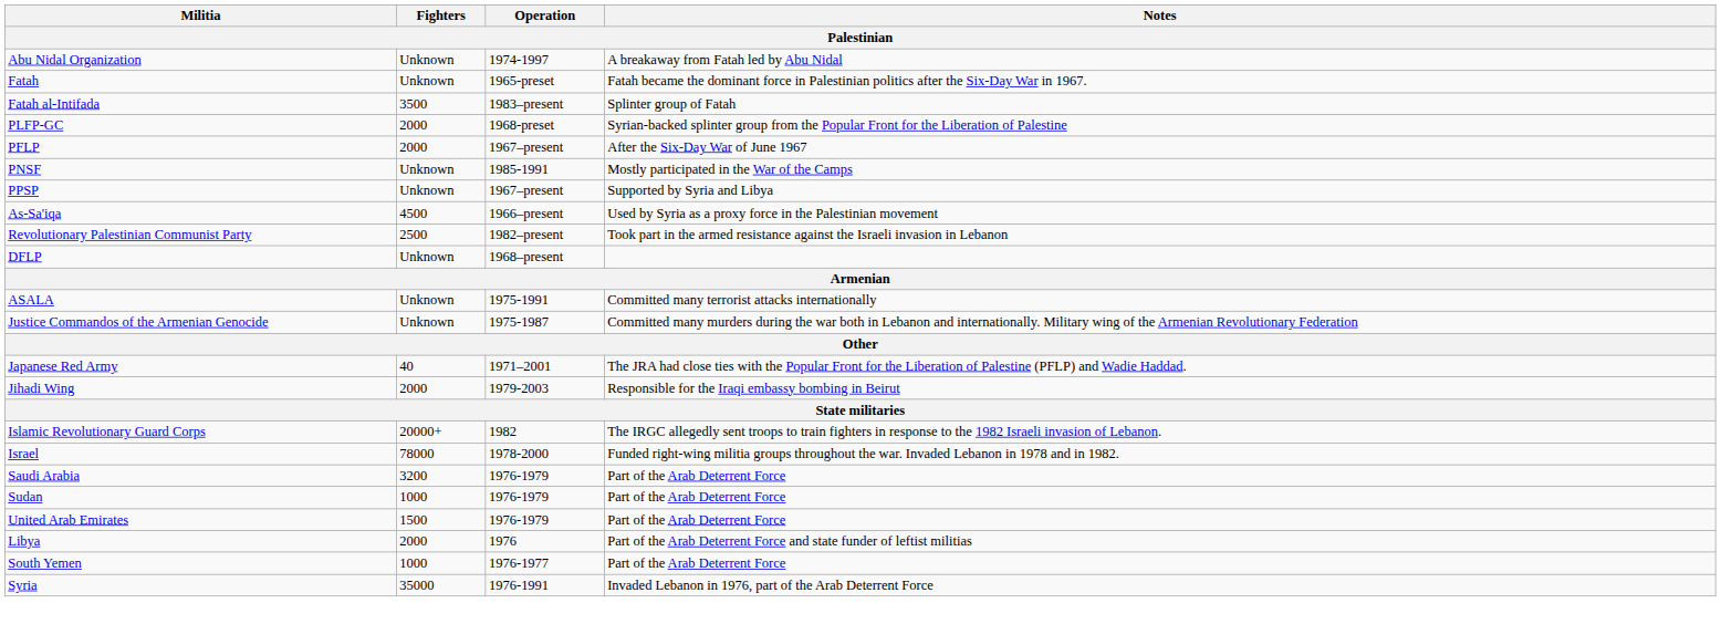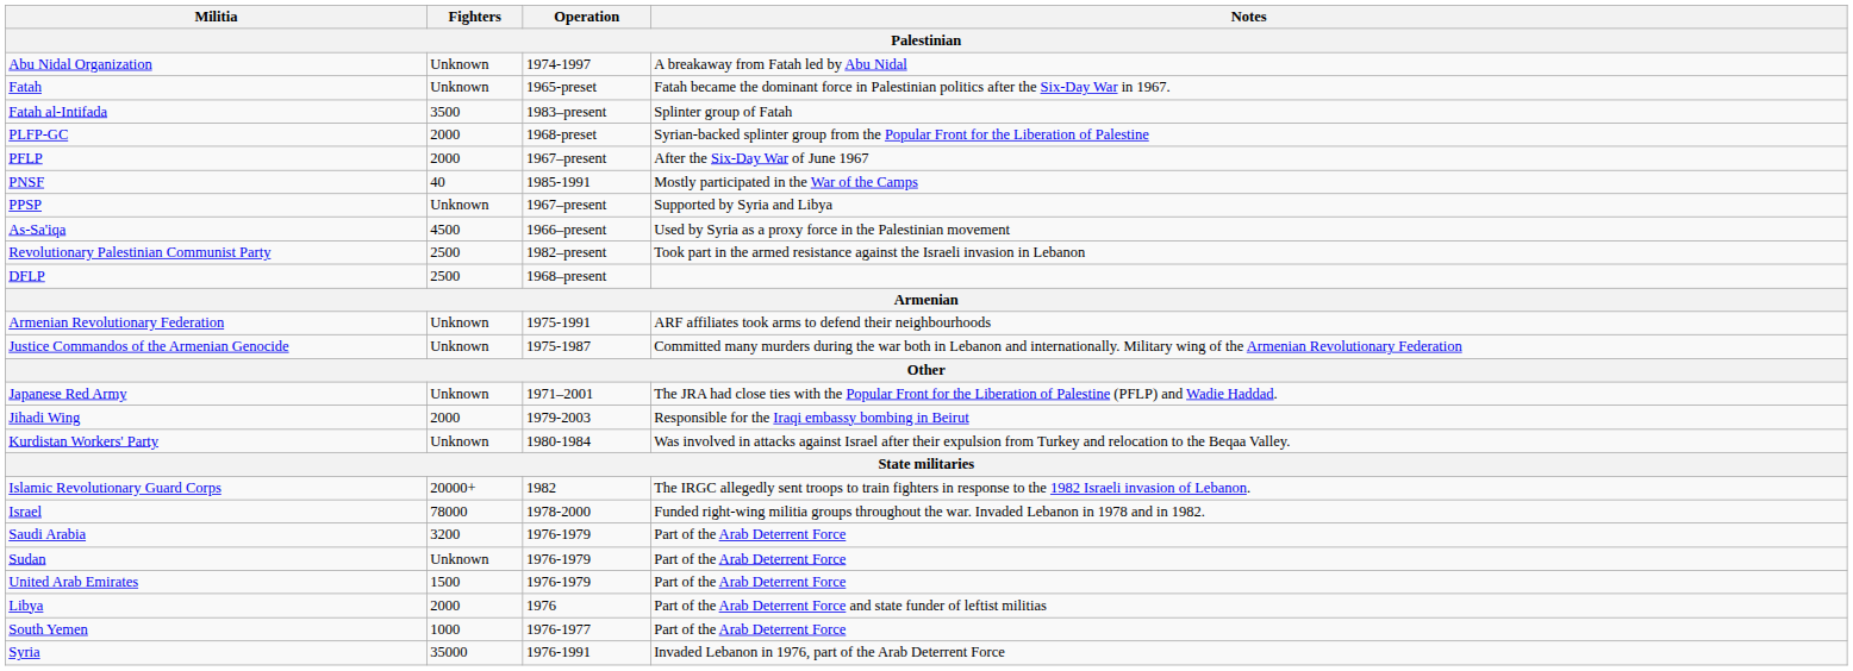PNSF | Fighters: Unknown -> 40
DFLP | Fighters: Unknown -> 2500
+ row: Armenian Revolutionary Federation | Unknown | 1975-1991 | ARF affiliates took arms to defend their neighbourhoods
- row: ASALA | Unknown | 1975-1991 | Committed many terrorist attacks internationally
Japanese Red Army | Fighters: 40 -> Unknown
+ row: Kurdistan Workers' Party | Unknown | 1980-1984 | Was involved in attacks against Israel after their expulsion from Turkey and relocation to the Beqaa Valley.
Sudan | Fighters: 1000 -> Unknown
